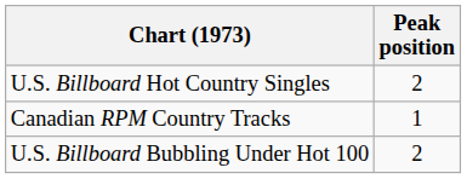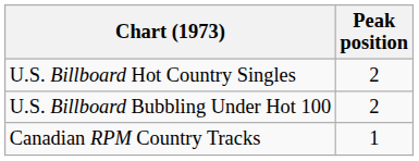rows swapped: U.S. Billboard Bubbling Under Hot 100 <-> Canadian RPM Country Tracks
